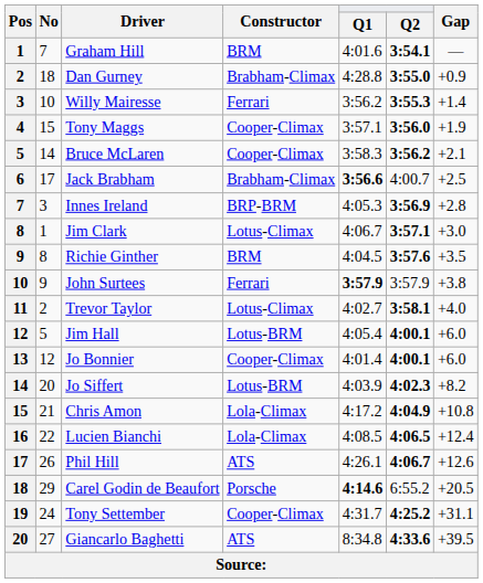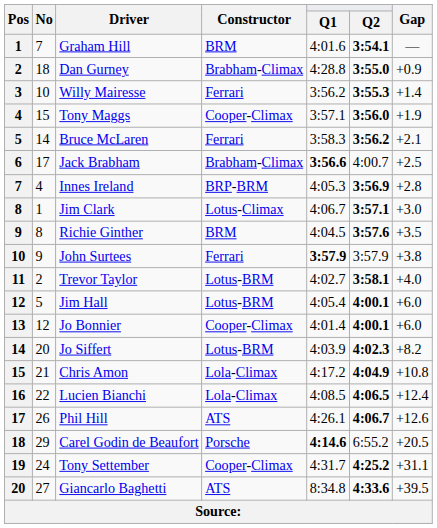Bruce McLaren | Constructor: Cooper-Climax -> Ferrari
Innes Ireland | No: 3 -> 4
Trevor Taylor | Constructor: Lotus-Climax -> Lotus-BRM
